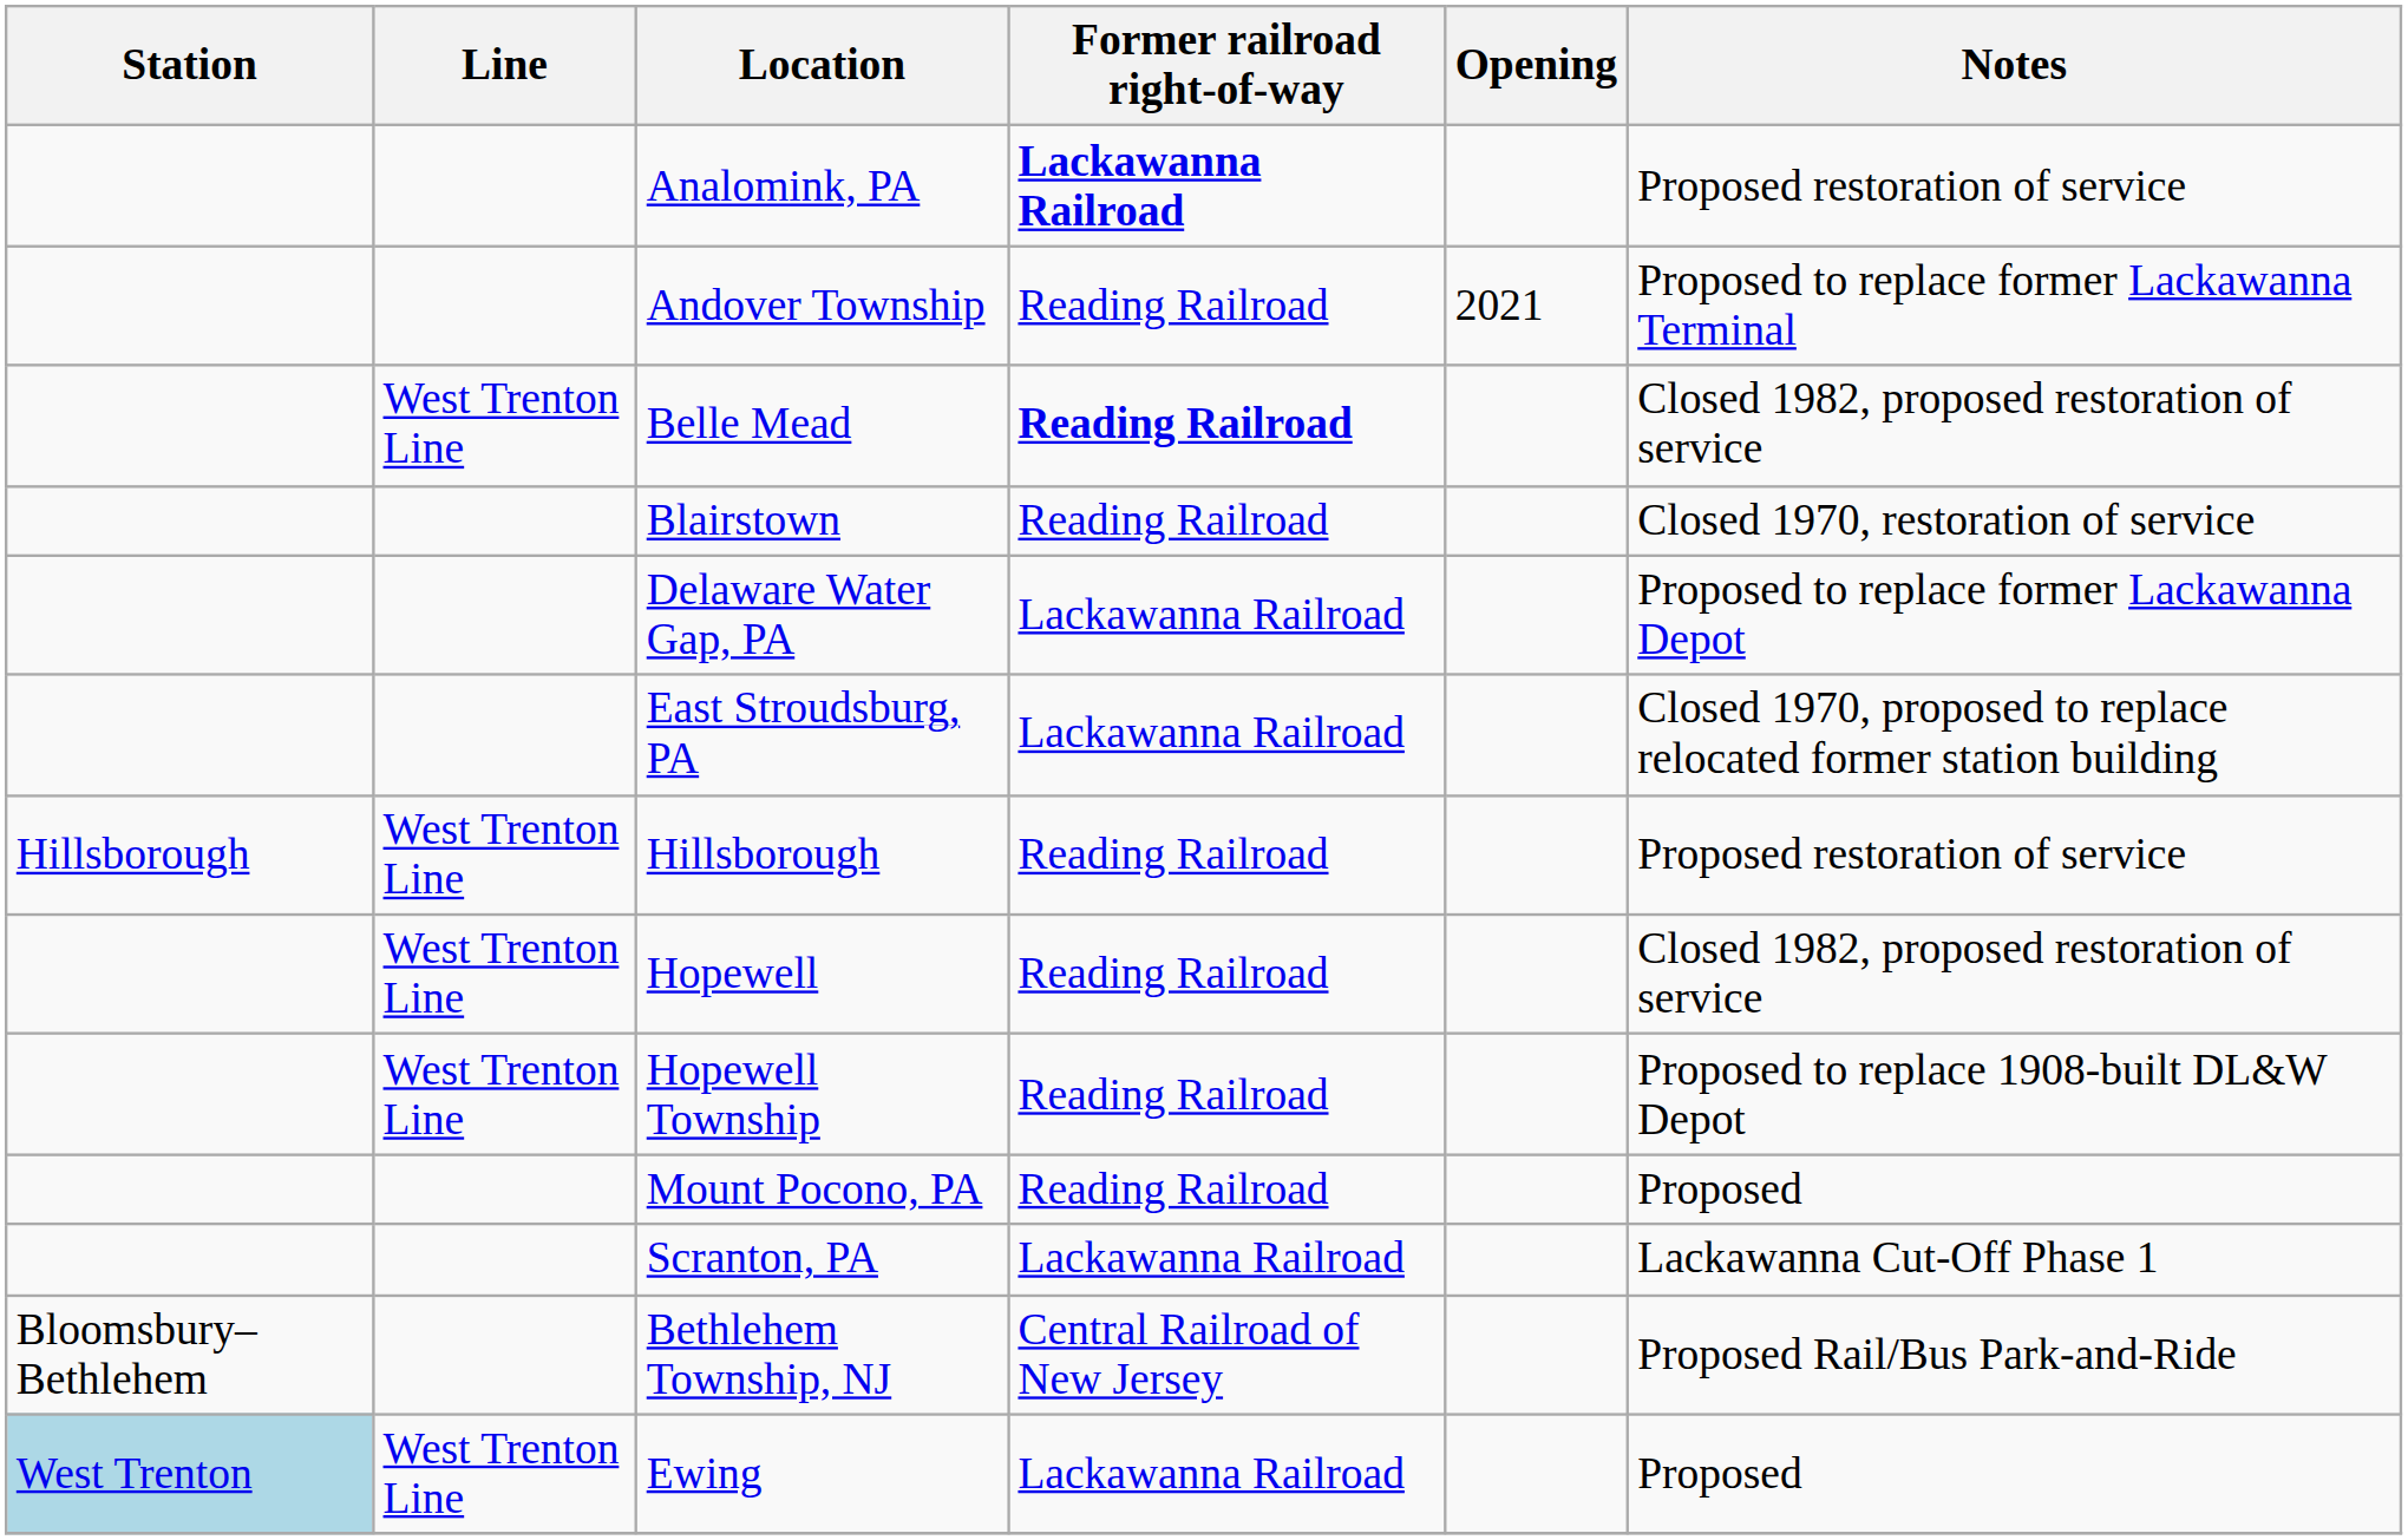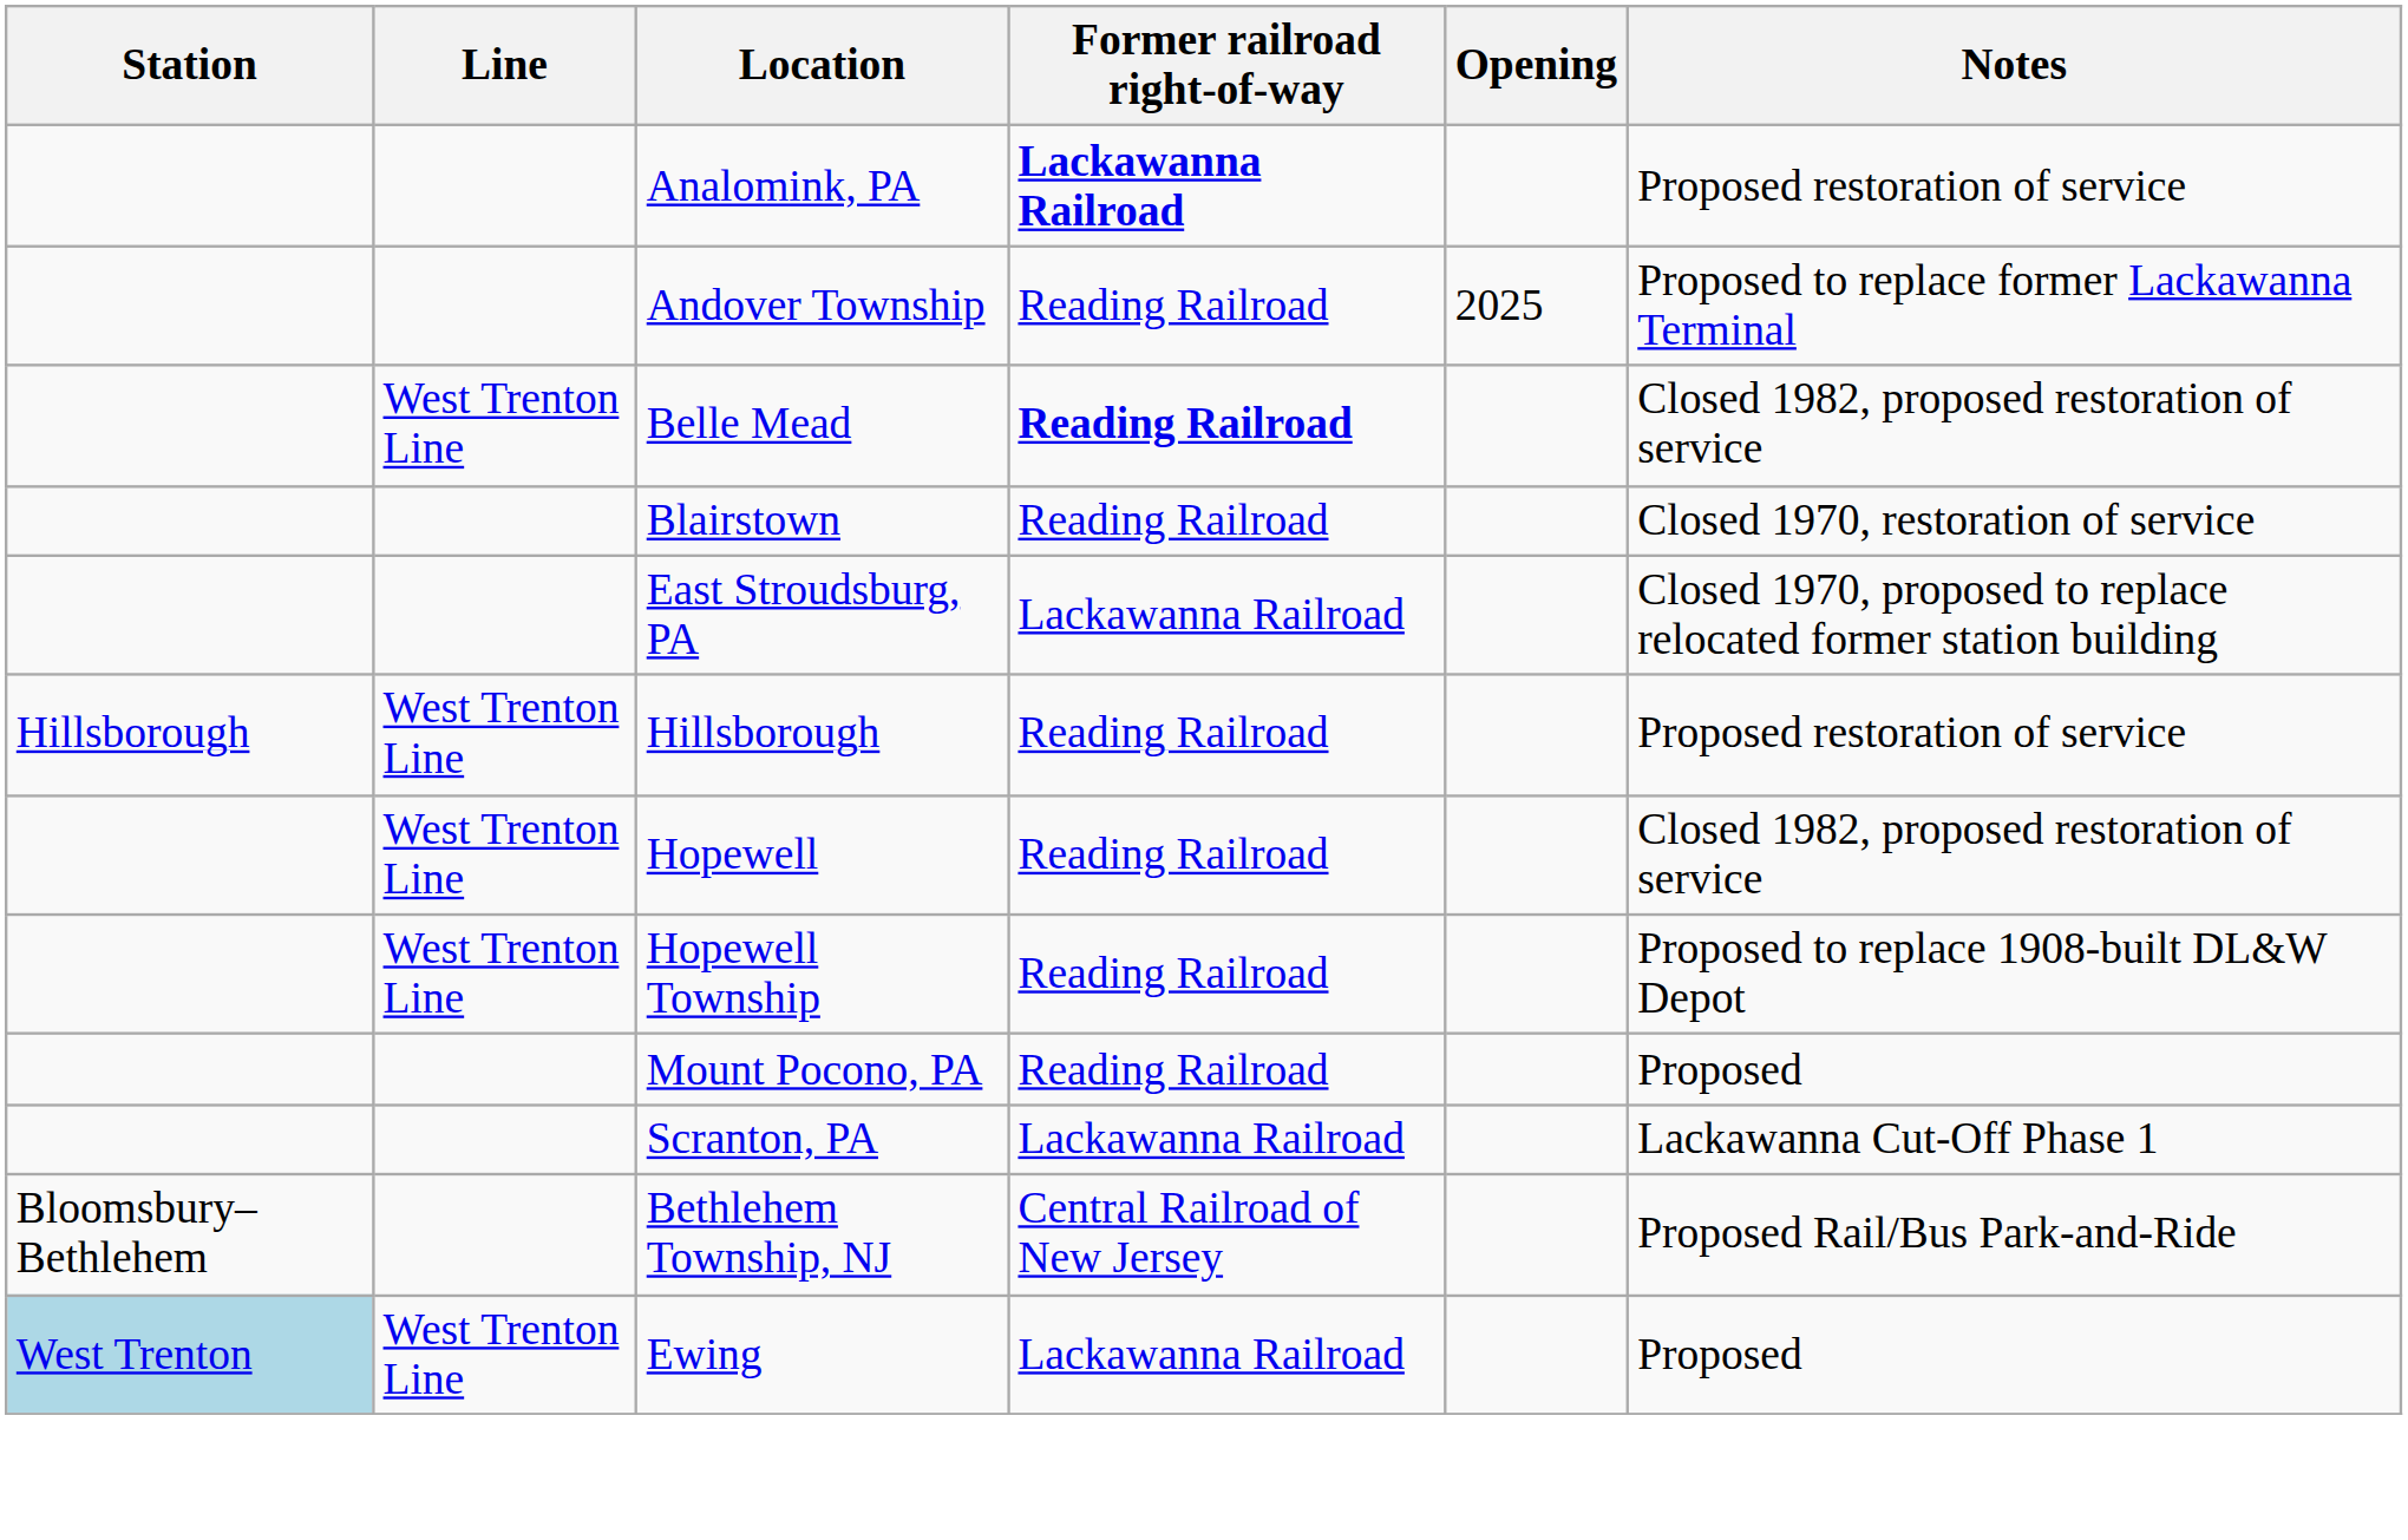Andover Township | Opening: 2021 -> 2025
- row: Delaware Water Gap, PA | Lackawanna Railroad | Proposed to replace former Lackawanna Depot
